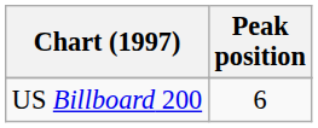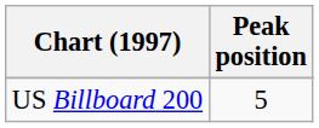US Billboard 200 | Peak position: 6 -> 5
